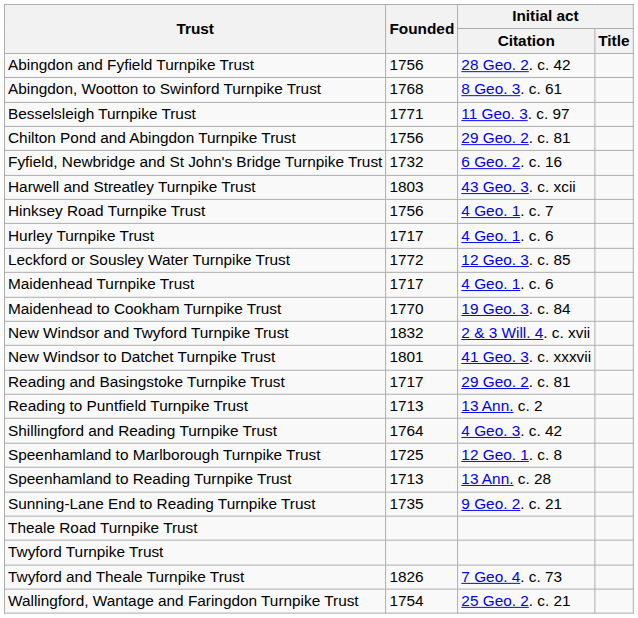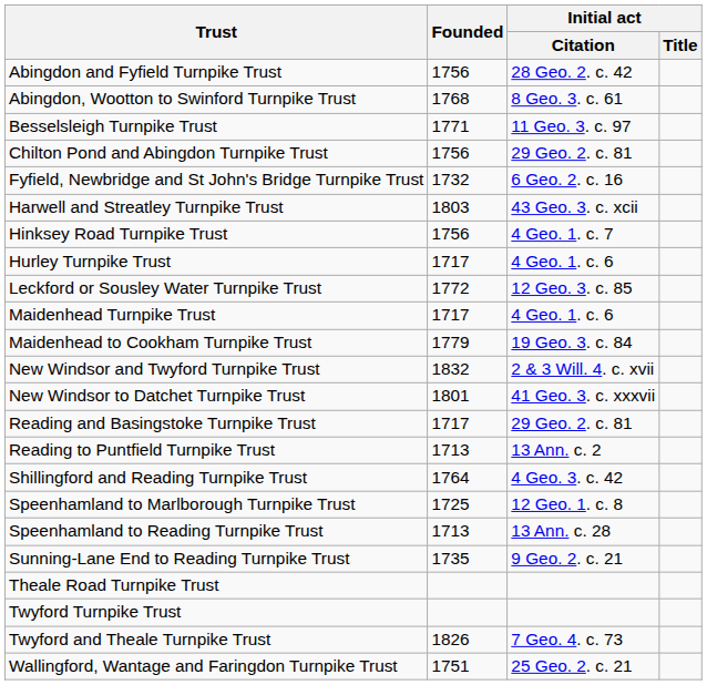Maidenhead to Cookham Turnpike Trust | Founded: 1770 -> 1779
Wallingford, Wantage and Faringdon Turnpike Trust | Founded: 1754 -> 1751
